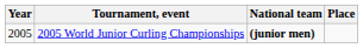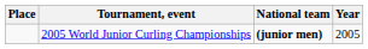columns swapped: Year <-> Place
